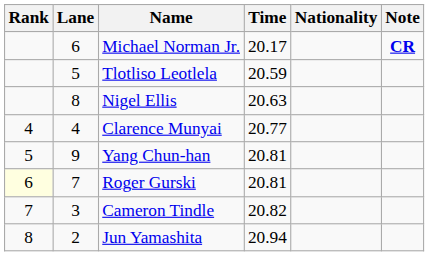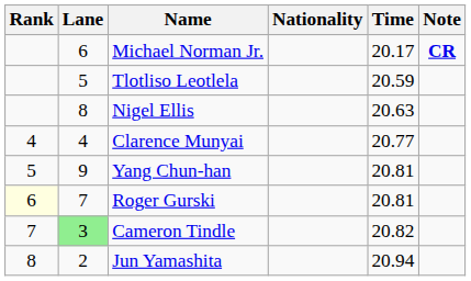columns swapped: Nationality <-> Time
Cameron Tindle | Lane: no background -> lightgreen background
